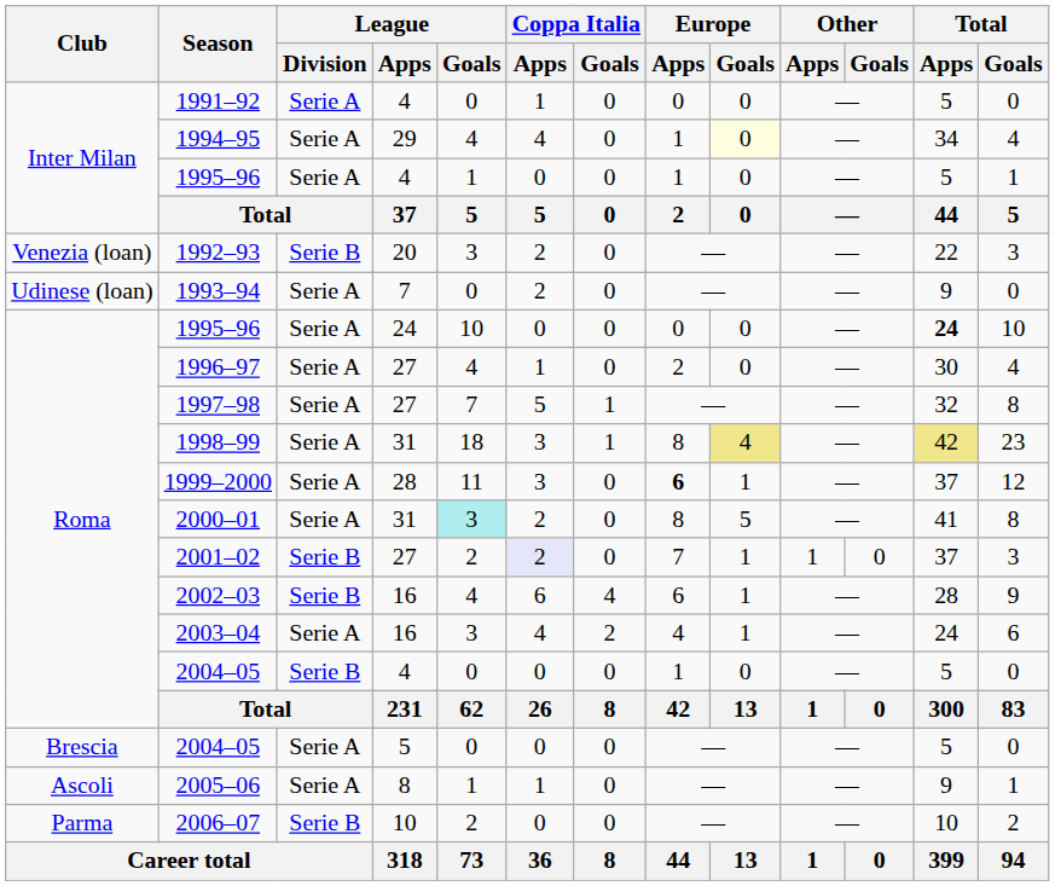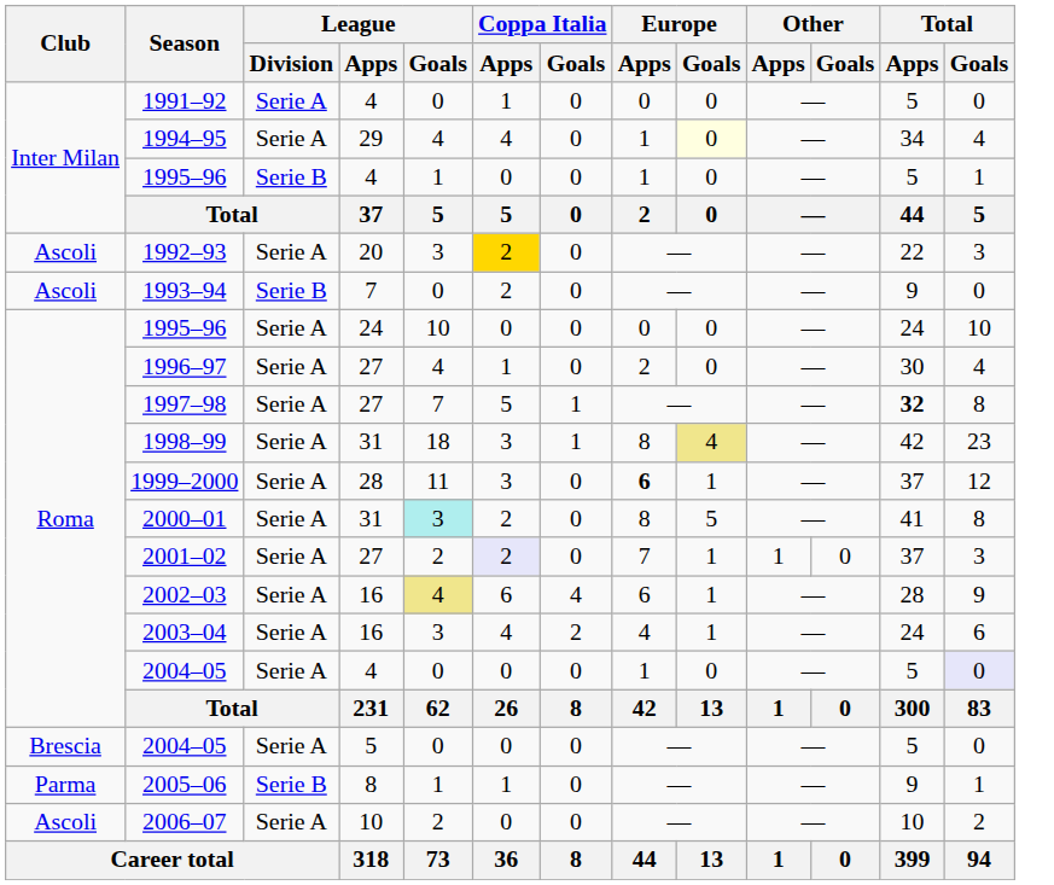1995–96 / 4 | League / Division: Serie A -> Serie B
1992–93 | Club: Venezia (loan) -> Ascoli
1992–93 | League / Division: Serie B -> Serie A
1992–93 | Coppa Italia / Apps: no background -> gold background
1993–94 | Club: Udinese (loan) -> Ascoli
1993–94 | League / Division: Serie A -> Serie B
1995–96 / 24 | Total / Apps: bold -> normal
1997–98 | Total / Apps: normal -> bold
1998–99 | Total / Apps: khaki background -> no background
2001–02 | League / Division: Serie B -> Serie A
2002–03 | League / Division: Serie B -> Serie A
2002–03 | League / Goals: no background -> khaki background
2004–05 / 4 | League / Division: Serie B -> Serie A
2004–05 / 4 | Total / Goals: no background -> lavender background
2005–06 | Club: Ascoli -> Parma
2005–06 | League / Division: Serie A -> Serie B
2006–07 | Club: Parma -> Ascoli
2006–07 | League / Division: Serie B -> Serie A
